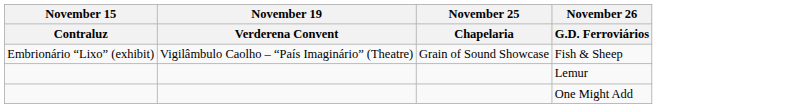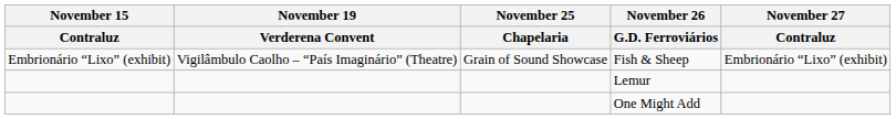+ column: November 27 | Contraluz | Embrionário “Lixo” (exhibit)
